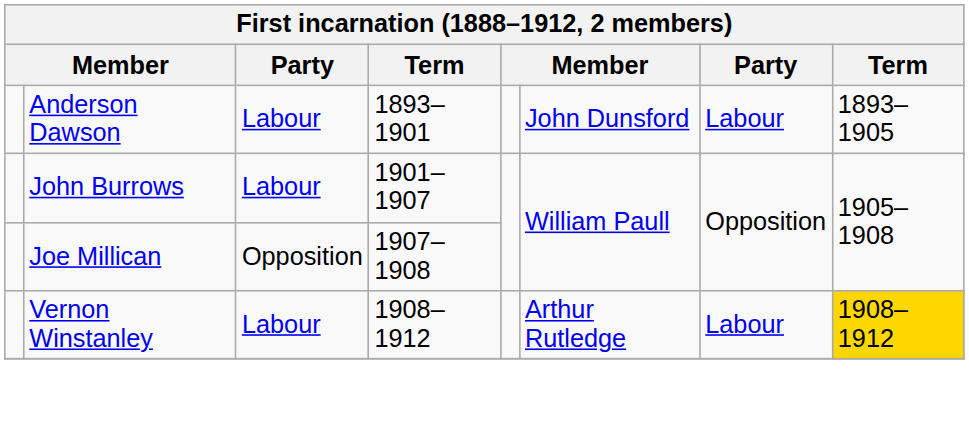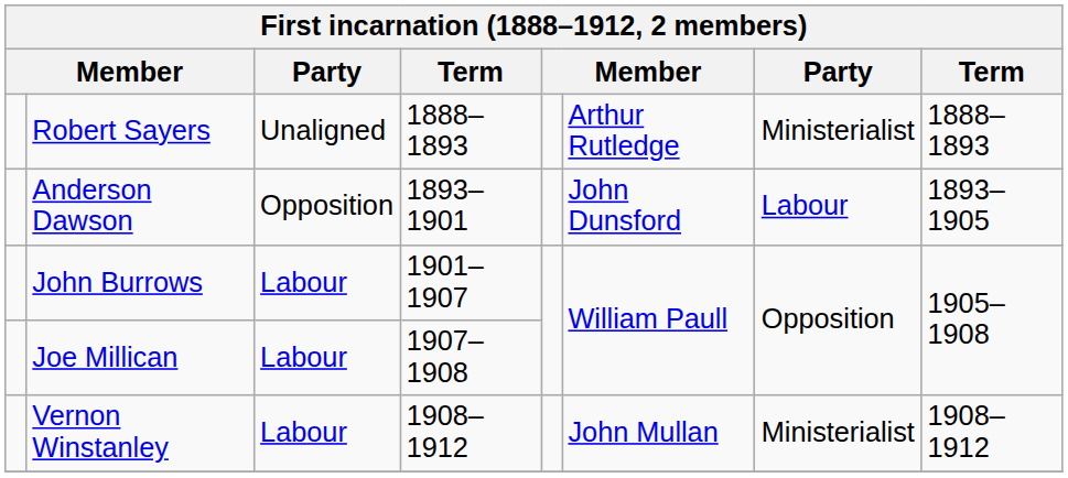+ row: Robert Sayers | Unaligned | 1888–1893 | Arthur Rutledge | Ministerialist | 1888–1893
Anderson Dawson | column 3: Labour -> Opposition
Joe Millican | column 3: Opposition -> Labour
Vernon Winstanley | column 6: Arthur Rutledge -> John Mullan
Vernon Winstanley | column 7: Labour -> Ministerialist
Vernon Winstanley | column 8: gold background -> no background
